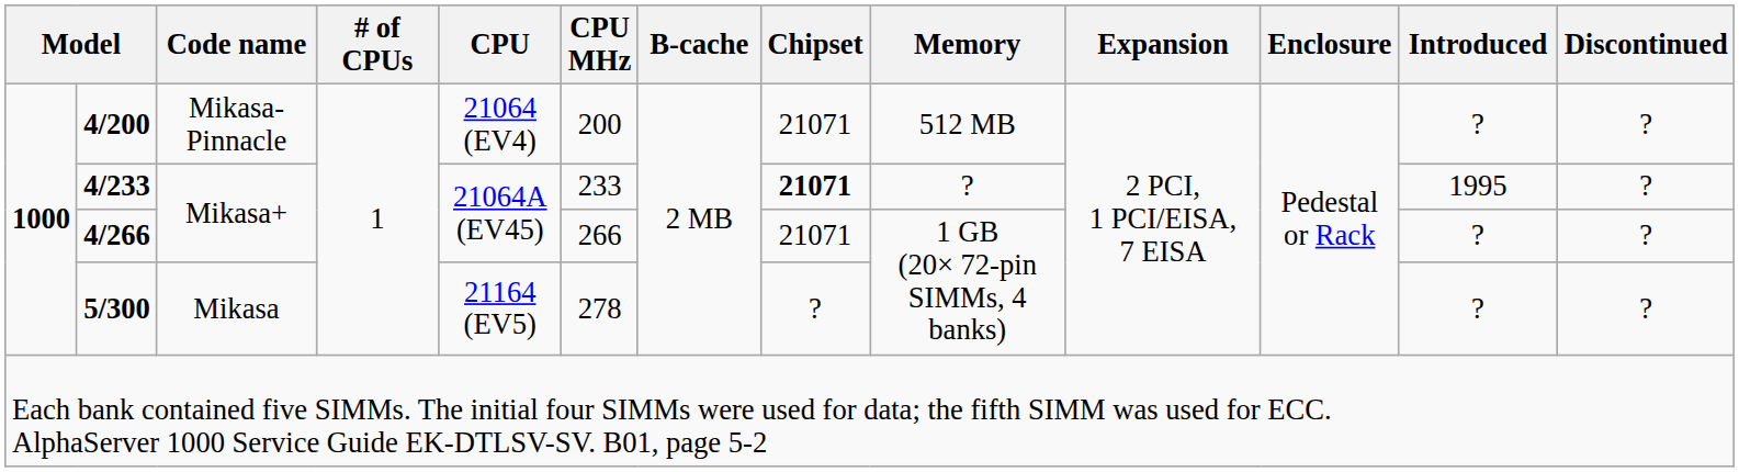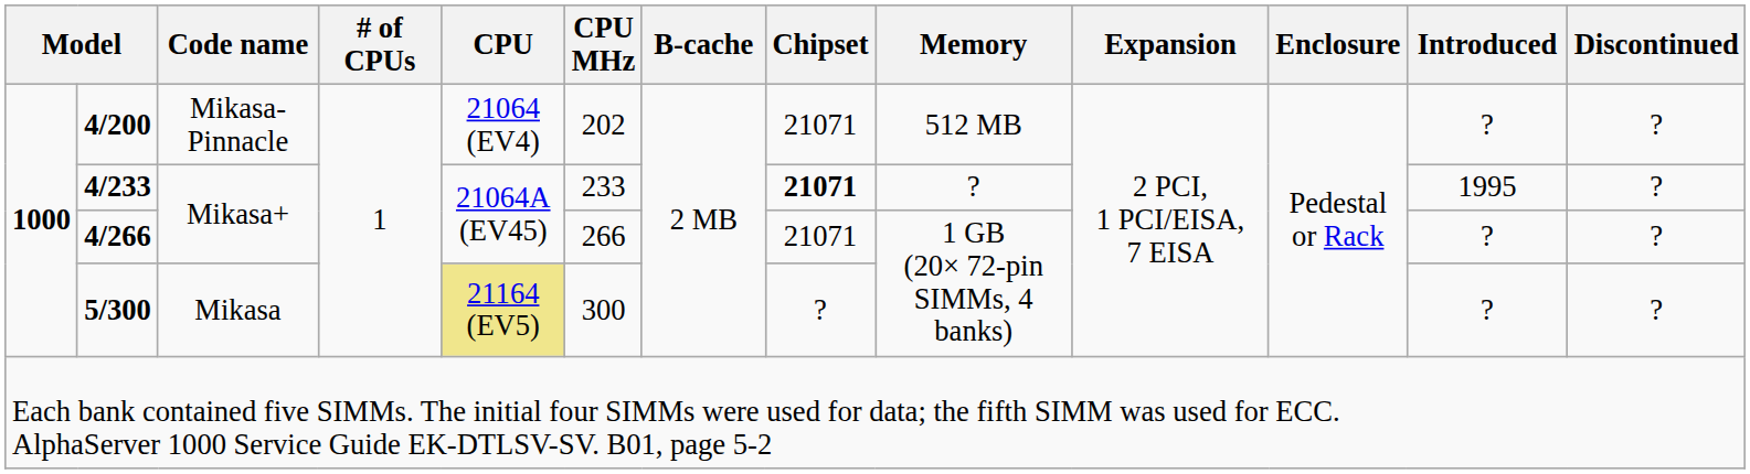4/200 | CPU MHz: 200 -> 202
5/300 | CPU: no background -> khaki background
5/300 | CPU MHz: 278 -> 300
